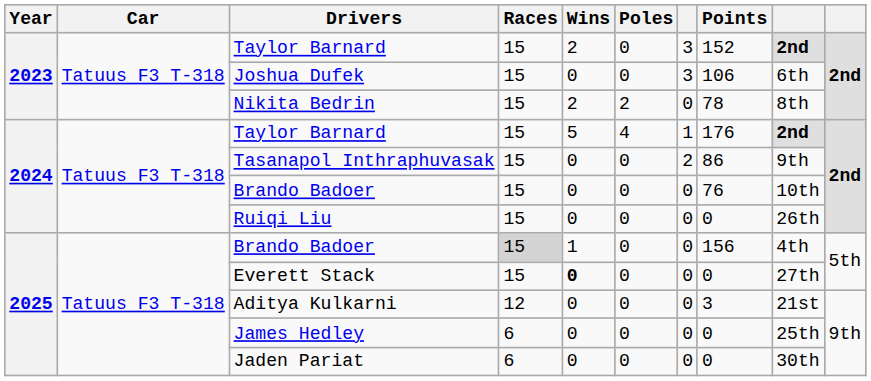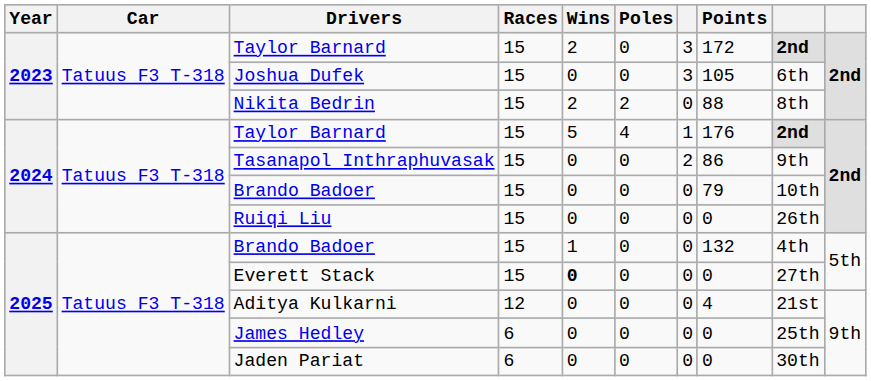2023 / Taylor Barnard | Points: 152 -> 172
Joshua Dufek | Points: 106 -> 105
Nikita Bedrin | Points: 78 -> 88
2024 / Brando Badoer | Points: 76 -> 79
2025 / Brando Badoer | Races: lightgrey background -> no background
2025 / Brando Badoer | Points: 156 -> 132
Aditya Kulkarni | Points: 3 -> 4
